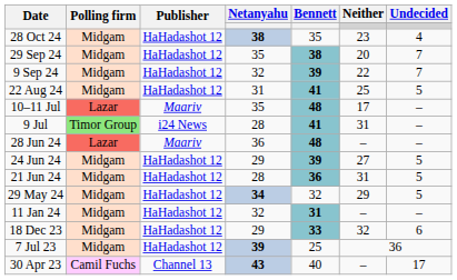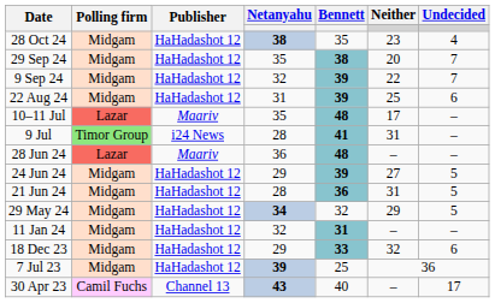22 Aug 24 | Bennett: 41 -> 39
22 Aug 24 | Undecided: 5 -> 6
